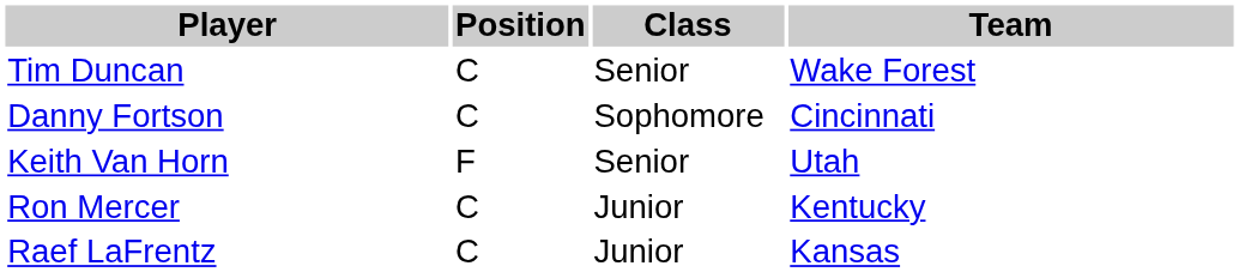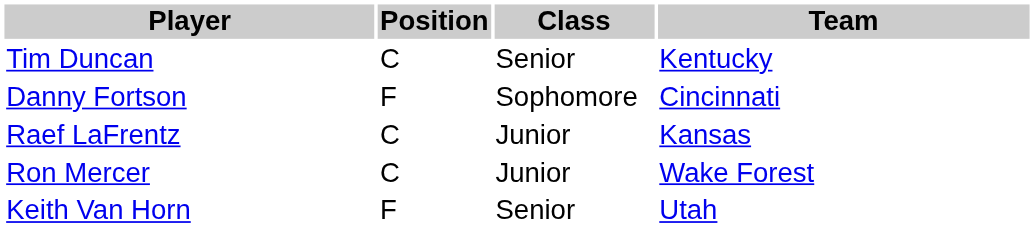Tim Duncan | Team: Wake Forest -> Kentucky
Danny Fortson | Position: C -> F
rows swapped: Raef LaFrentz <-> Keith Van Horn
Ron Mercer | Team: Kentucky -> Wake Forest
